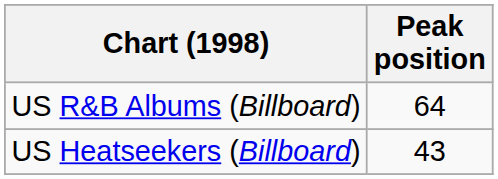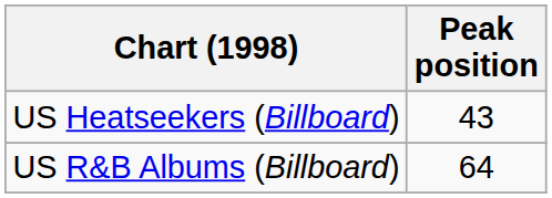rows swapped: US Heatseekers (Billboard) <-> US R&B Albums (Billboard)
